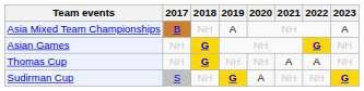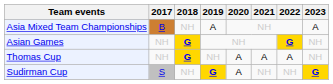Thomas Cup | 2020: NH -> A
